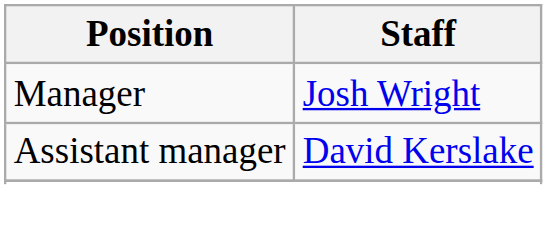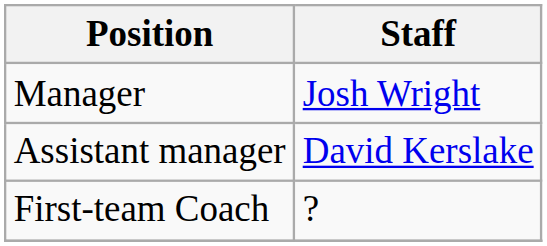+ row: First-team Coach | ?
